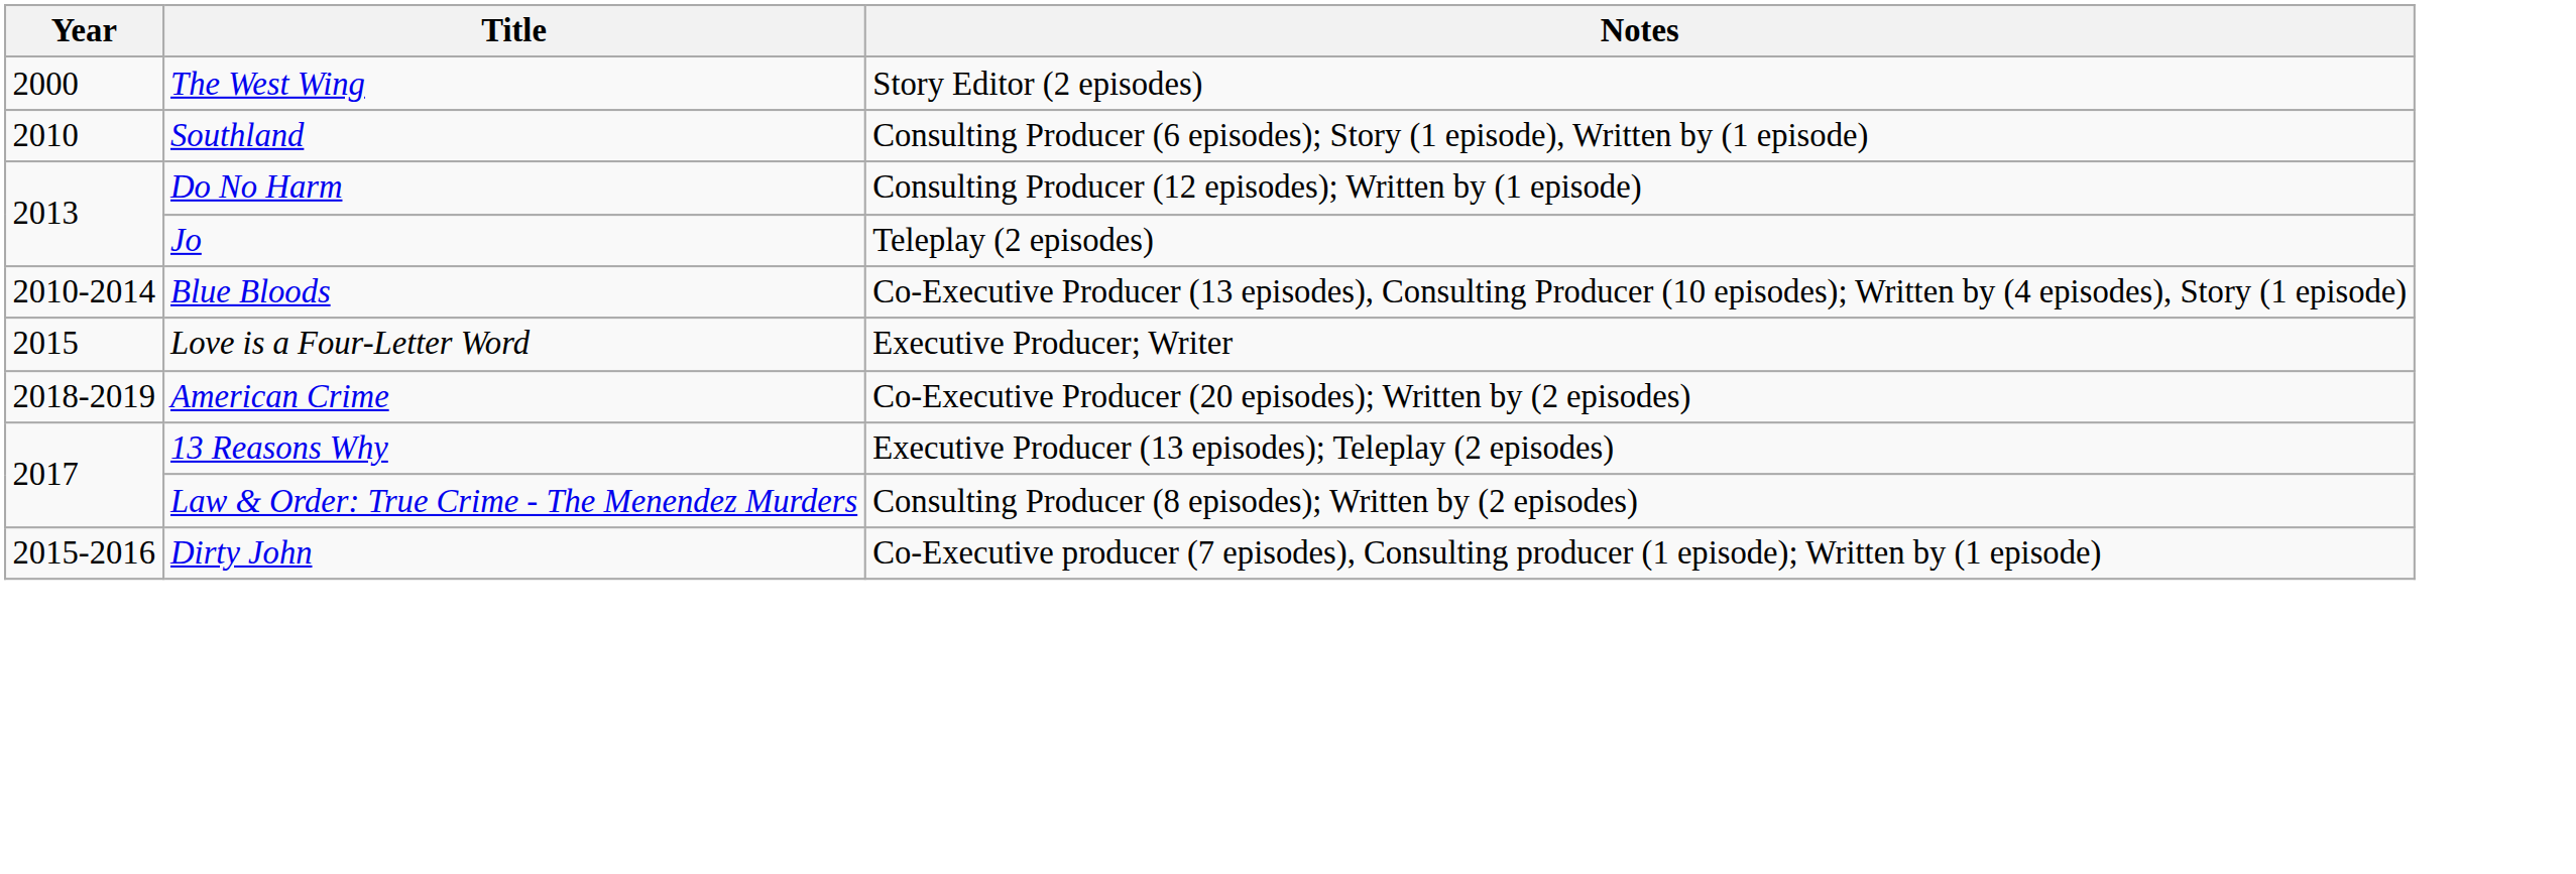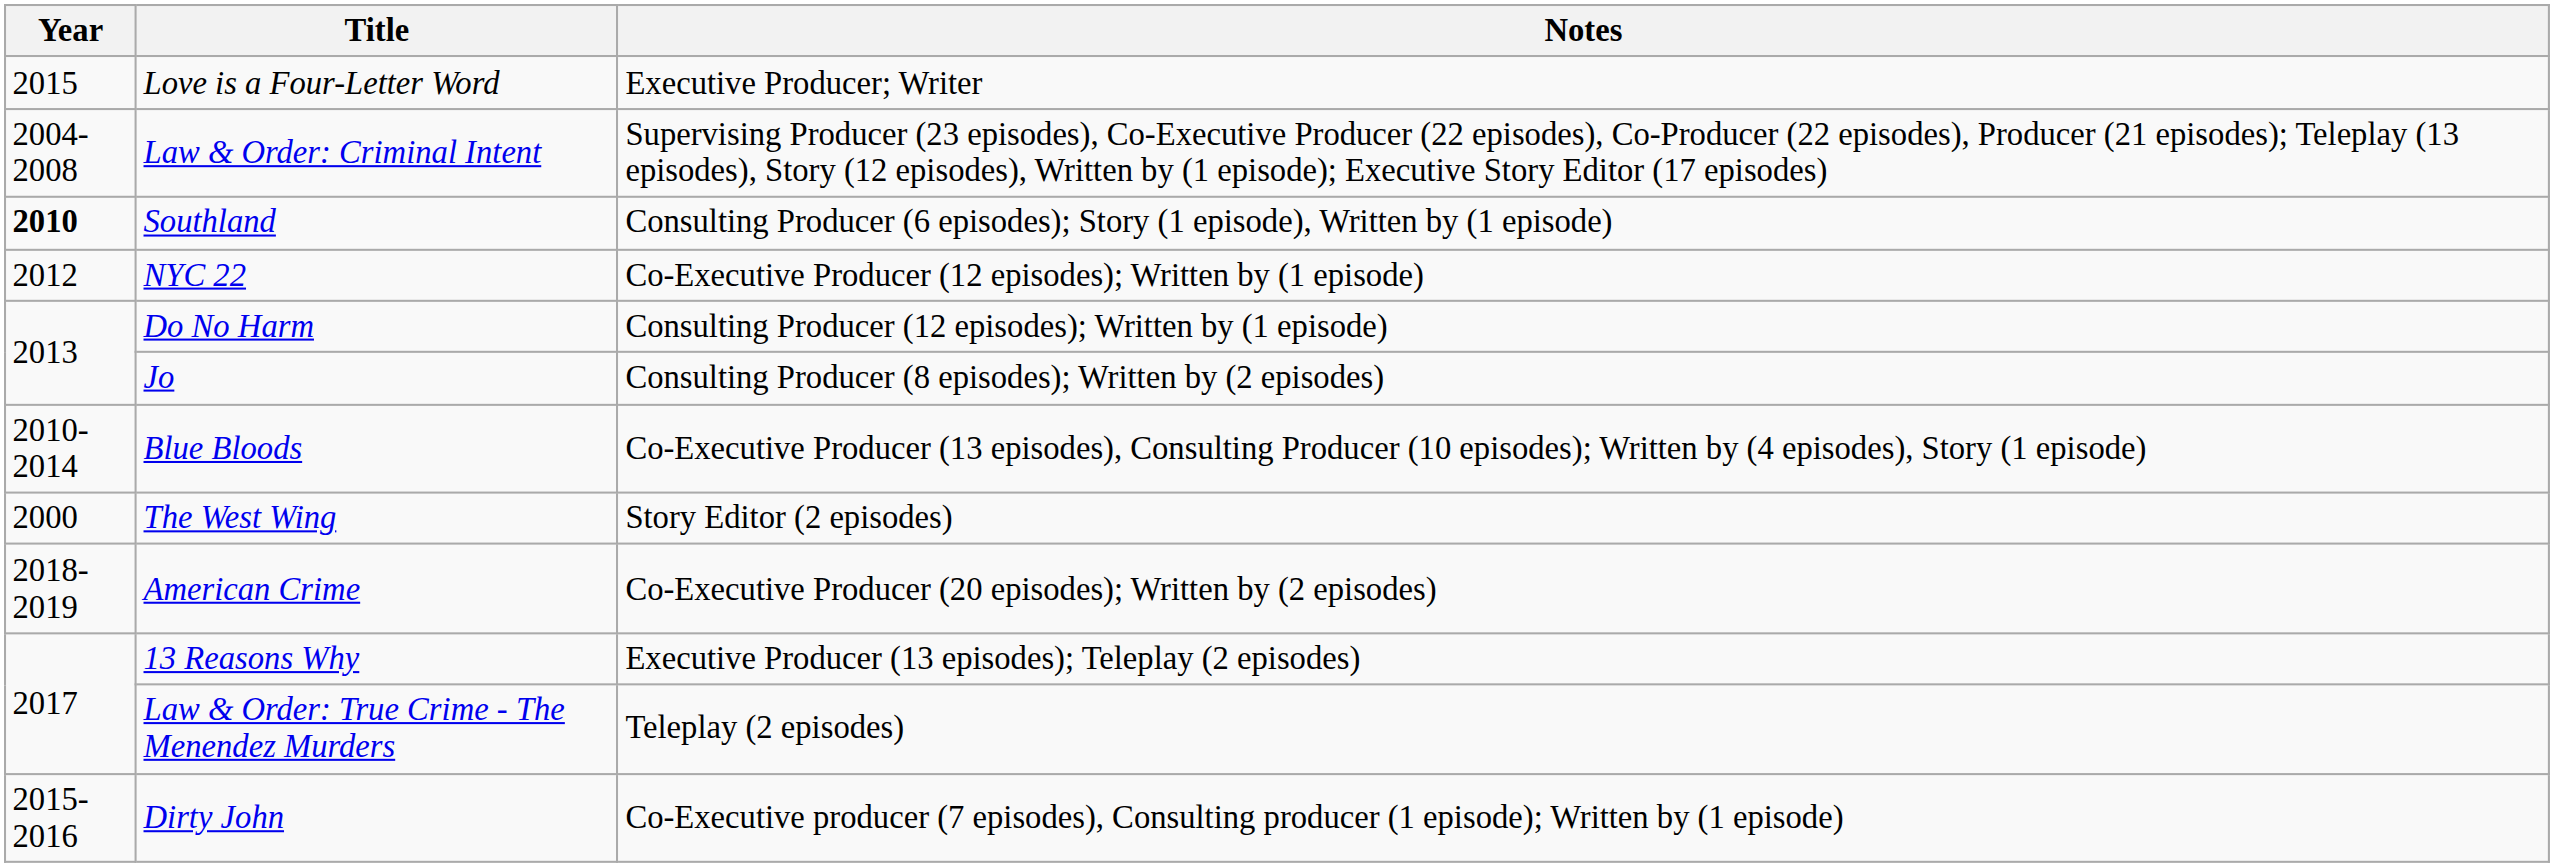rows swapped: The West Wing <-> Love is a Four-Letter Word
+ row: 2004-2008 | Law & Order: Criminal Intent | Supervising Producer (23 episodes), Co-Executive Producer (22 episodes), Co-Producer (22 episodes), Producer (21 episodes); Teleplay (13 episodes), Story (12 episodes), Written by (1 episode); Executive Story Editor (17 episodes)
Southland | Year: normal -> bold
+ row: 2012 | NYC 22 | Co-Executive Producer (12 episodes); Written by (1 episode)
Jo | Notes: Teleplay (2 episodes) -> Consulting Producer (8 episodes); Written by (2 episodes)
Law & Order: True Crime - The Menendez Murders | Notes: Consulting Producer (8 episodes); Written by (2 episodes) -> Teleplay (2 episodes)
